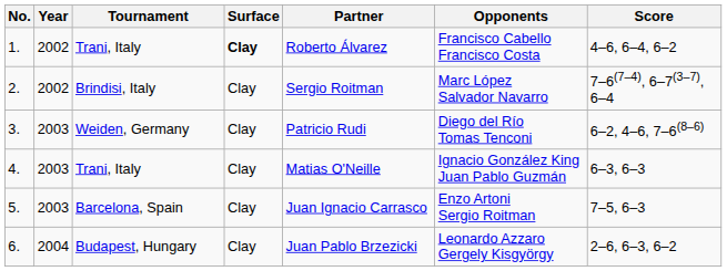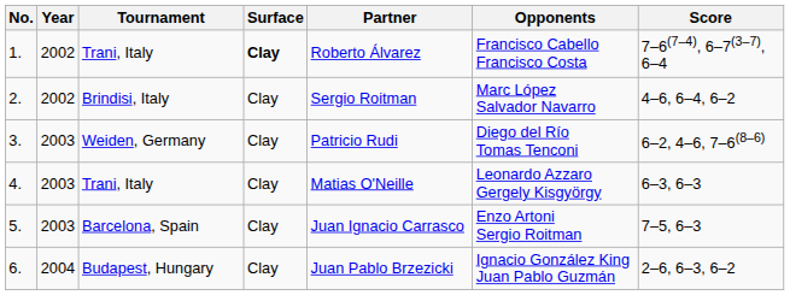1. | Score: 4–6, 6–4, 6–2 -> 7–6(7–4), 6–7(3–7), 6–4
2. | Score: 7–6(7–4), 6–7(3–7), 6–4 -> 4–6, 6–4, 6–2
4. | Opponents: Ignacio González King Juan Pablo Guzmán -> Leonardo Azzaro Gergely Kisgyörgy
6. | Opponents: Leonardo Azzaro Gergely Kisgyörgy -> Ignacio González King Juan Pablo Guzmán
